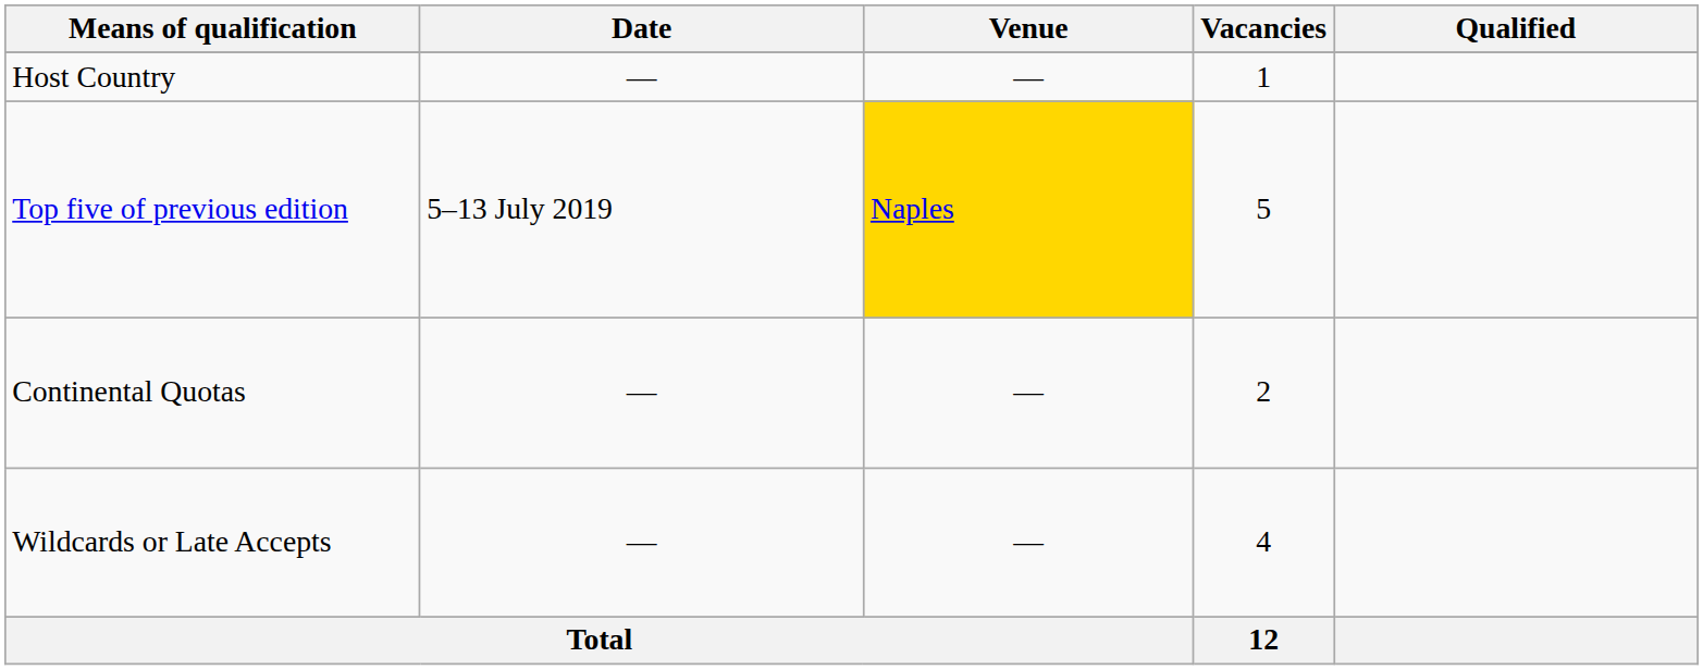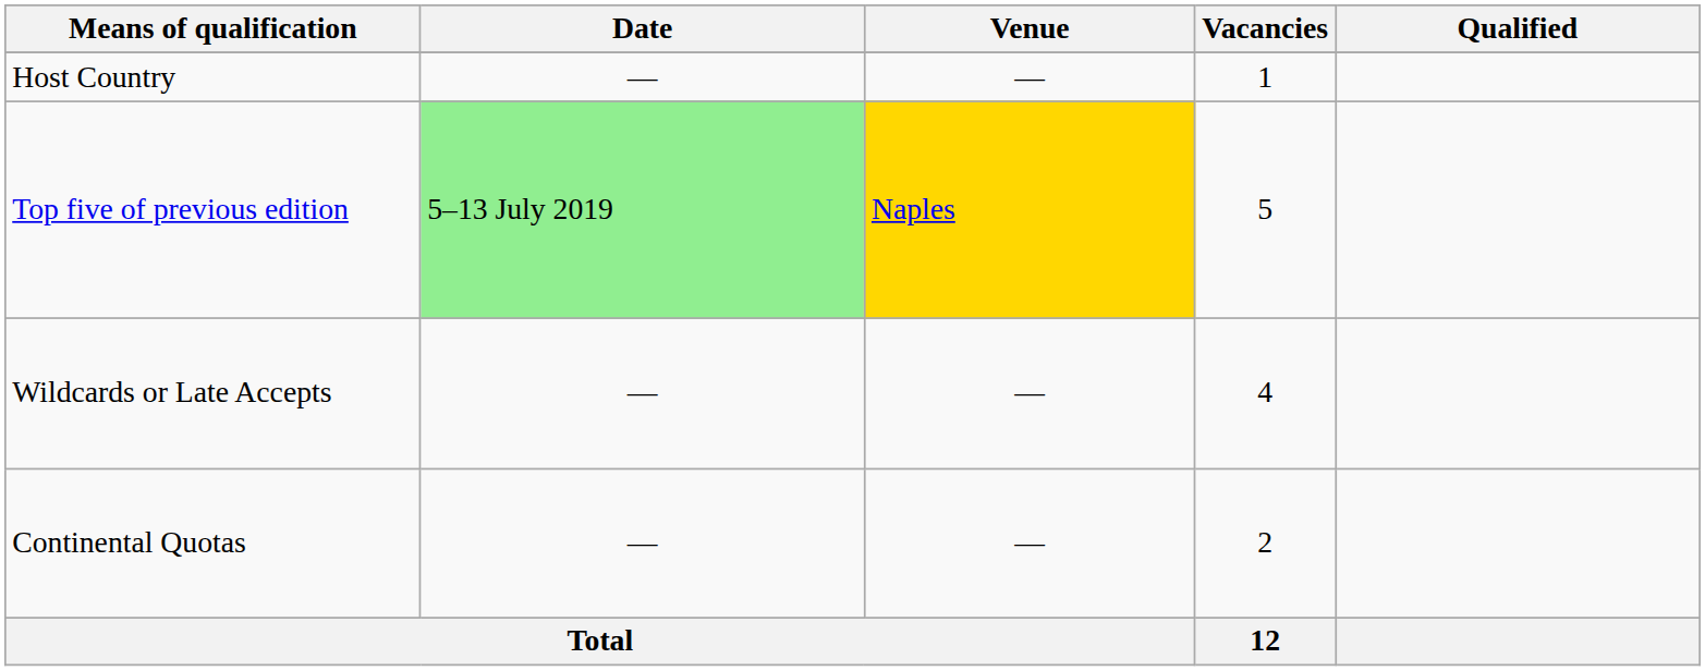Top five of previous edition | Date: no background -> lightgreen background
rows swapped: Continental Quotas <-> Wildcards or Late Accepts
